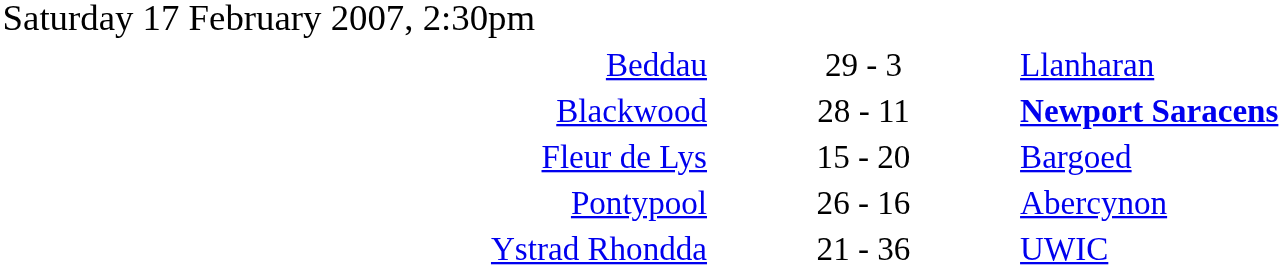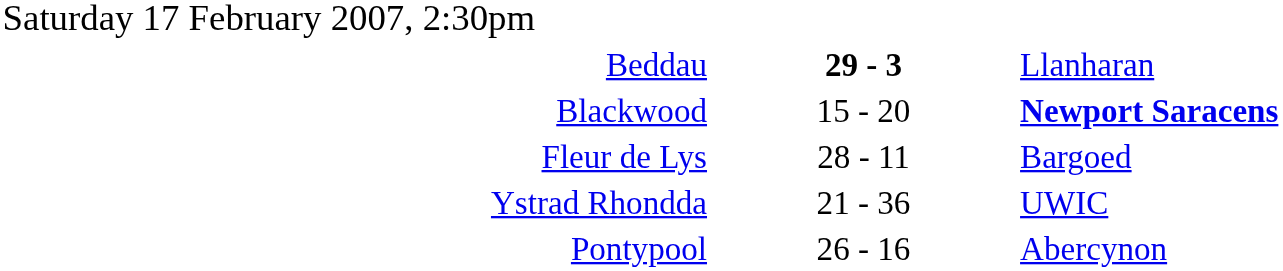Beddau | column 2: normal -> bold
Blackwood | column 2: 28 - 11 -> 15 - 20
Fleur de Lys | column 2: 15 - 20 -> 28 - 11
rows swapped: Pontypool <-> Ystrad Rhondda
